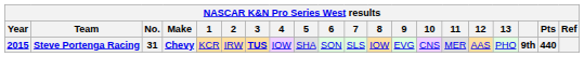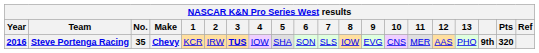Steve Portenga Racing | Year: 2015 -> 2016
Steve Portenga Racing | No.: 31 -> 35
Steve Portenga Racing | Pts: 440 -> 320
